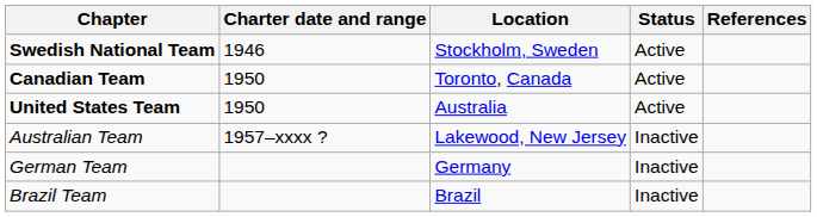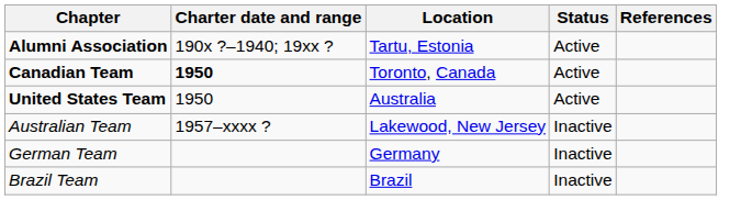+ row: Alumni Association | 190x ?–1940; 19xx ? | Tartu, Estonia | Active
- row: Swedish National Team | 1946 | Stockholm, Sweden | Active
Canadian Team | Charter date and range: normal -> bold
